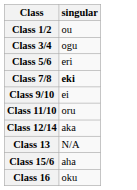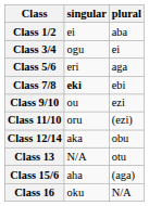+ column: plural | aba | ei | aga | ebi | ezi | (ezi) | obu | otu | (aga) | N/A
Class 1/2 | singular: ou -> ei
Class 9/10 | singular: ei -> ou
